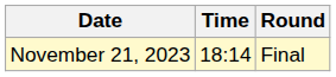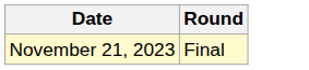- column: Time | 18:14
